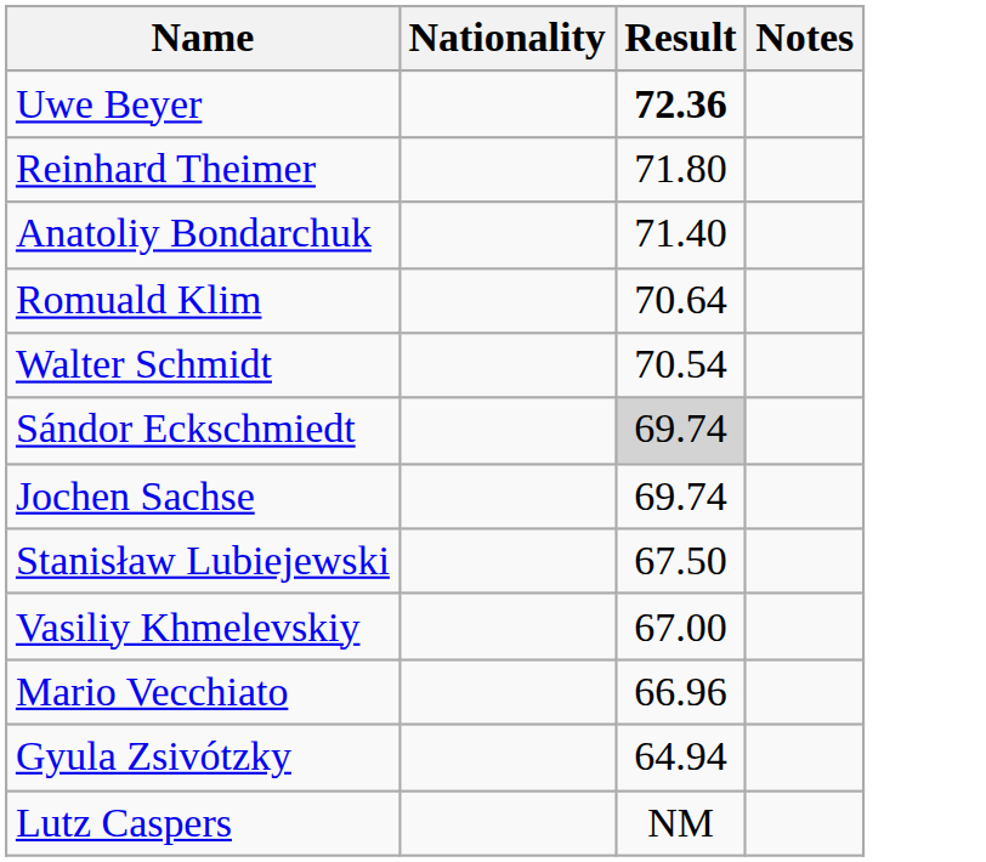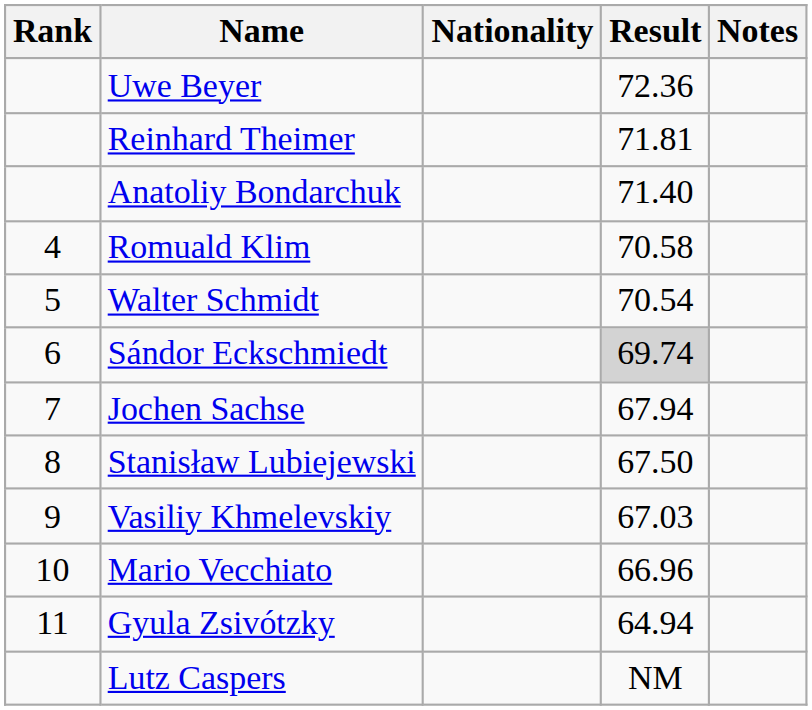+ column: Rank | 4 | 5 | 6 | 7 | 8 | 9 | 10 | 11
Uwe Beyer | Result: bold -> normal
Reinhard Theimer | Result: 71.80 -> 71.81
Romuald Klim | Result: 70.64 -> 70.58
Jochen Sachse | Result: 69.74 -> 67.94
Vasiliy Khmelevskiy | Result: 67.00 -> 67.03
